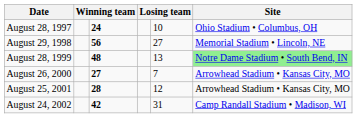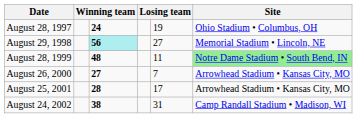August 28, 1997 | column 5: 10 -> 19
August 29, 1998 | column 3: no background -> paleturquoise background
August 28, 1999 | column 5: 13 -> 11
August 25, 2001 | column 5: 12 -> 17
August 24, 2002 | column 3: 42 -> 38
